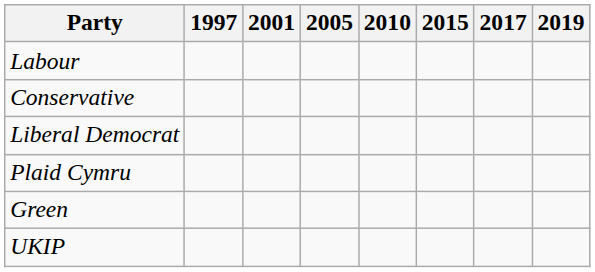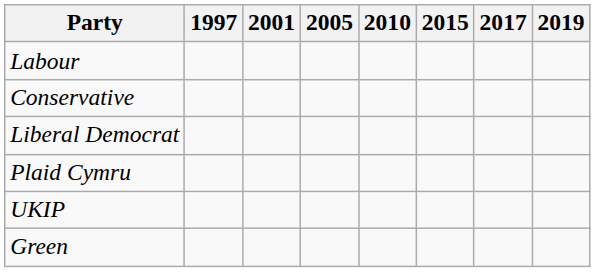rows swapped: UKIP <-> Green
